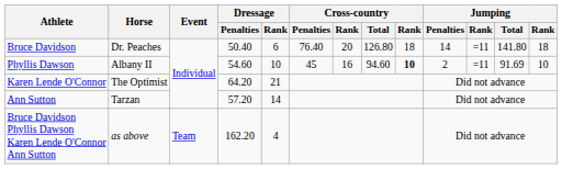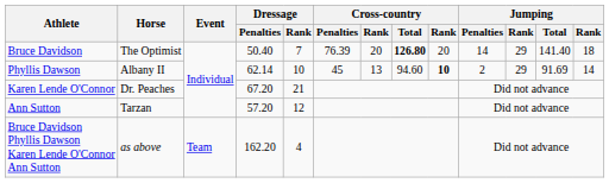Bruce Davidson | Horse: Dr. Peaches -> The Optimist
Bruce Davidson | Dressage / Rank: 6 -> 7
Bruce Davidson | Cross-country / Penalties: 76.40 -> 76.39
Bruce Davidson | Cross-country / Total: normal -> bold
Bruce Davidson | column 9: 18 -> 20
Bruce Davidson | column 11: =11 -> 29
Bruce Davidson | Jumping / Total: 141.80 -> 141.40
Phyllis Dawson | Dressage / Penalties: 54.60 -> 62.14
Phyllis Dawson | column 7: 16 -> 13
Phyllis Dawson | column 11: =11 -> 29
Phyllis Dawson | column 13: 10 -> 14
Karen Lende O'Connor | Horse: The Optimist -> Dr. Peaches
Karen Lende O'Connor | Dressage / Penalties: 64.20 -> 67.20
Ann Sutton | Dressage / Rank: 14 -> 12
